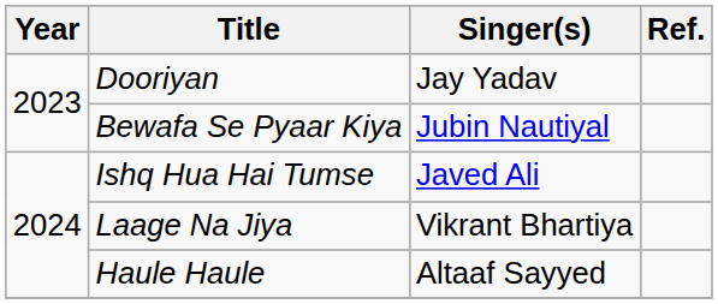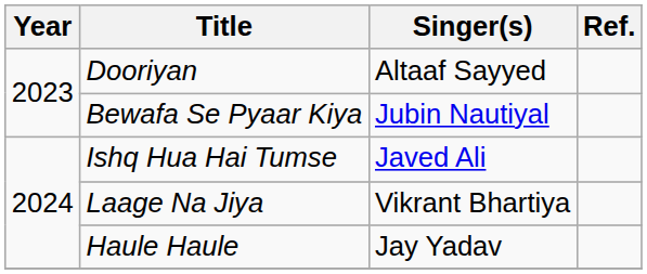Dooriyan | Singer(s): Jay Yadav -> Altaaf Sayyed
Haule Haule | Singer(s): Altaaf Sayyed -> Jay Yadav
